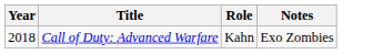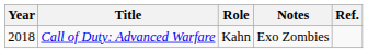+ column: Ref.
